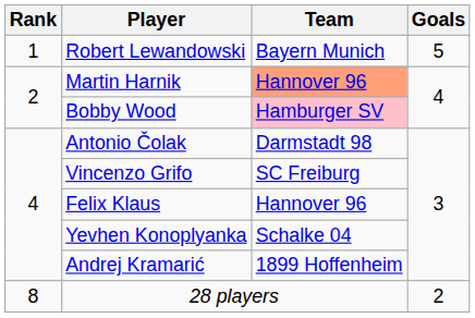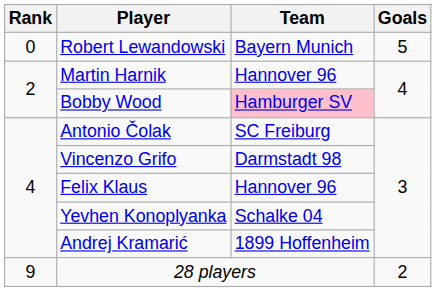Robert Lewandowski | Rank: 1 -> 0
Martin Harnik | Team: lightsalmon background -> no background
Antonio Čolak | Team: Darmstadt 98 -> SC Freiburg
Vincenzo Grifo | Team: SC Freiburg -> Darmstadt 98
28 players | Rank: 8 -> 9
